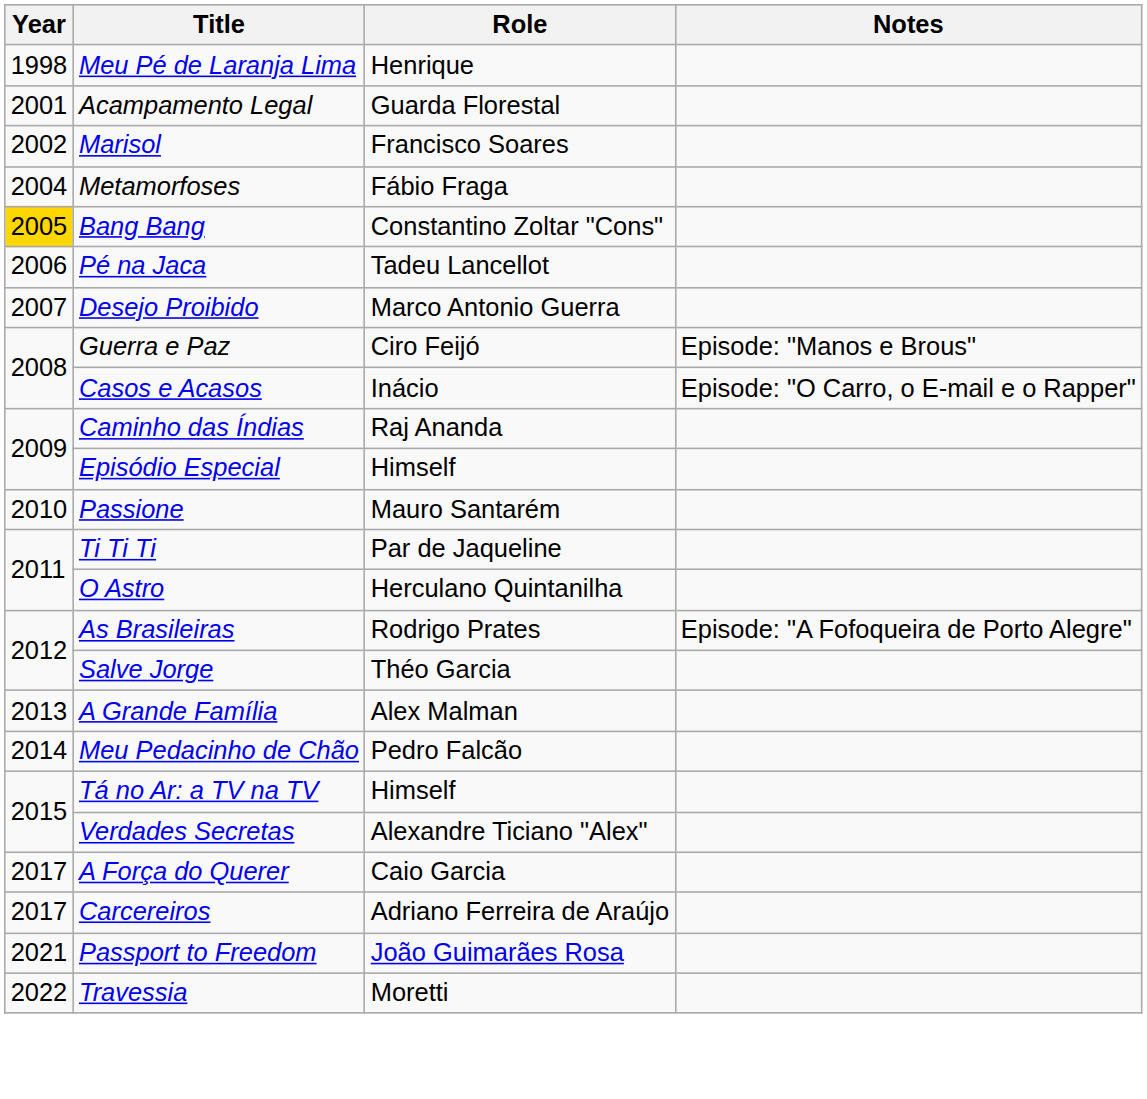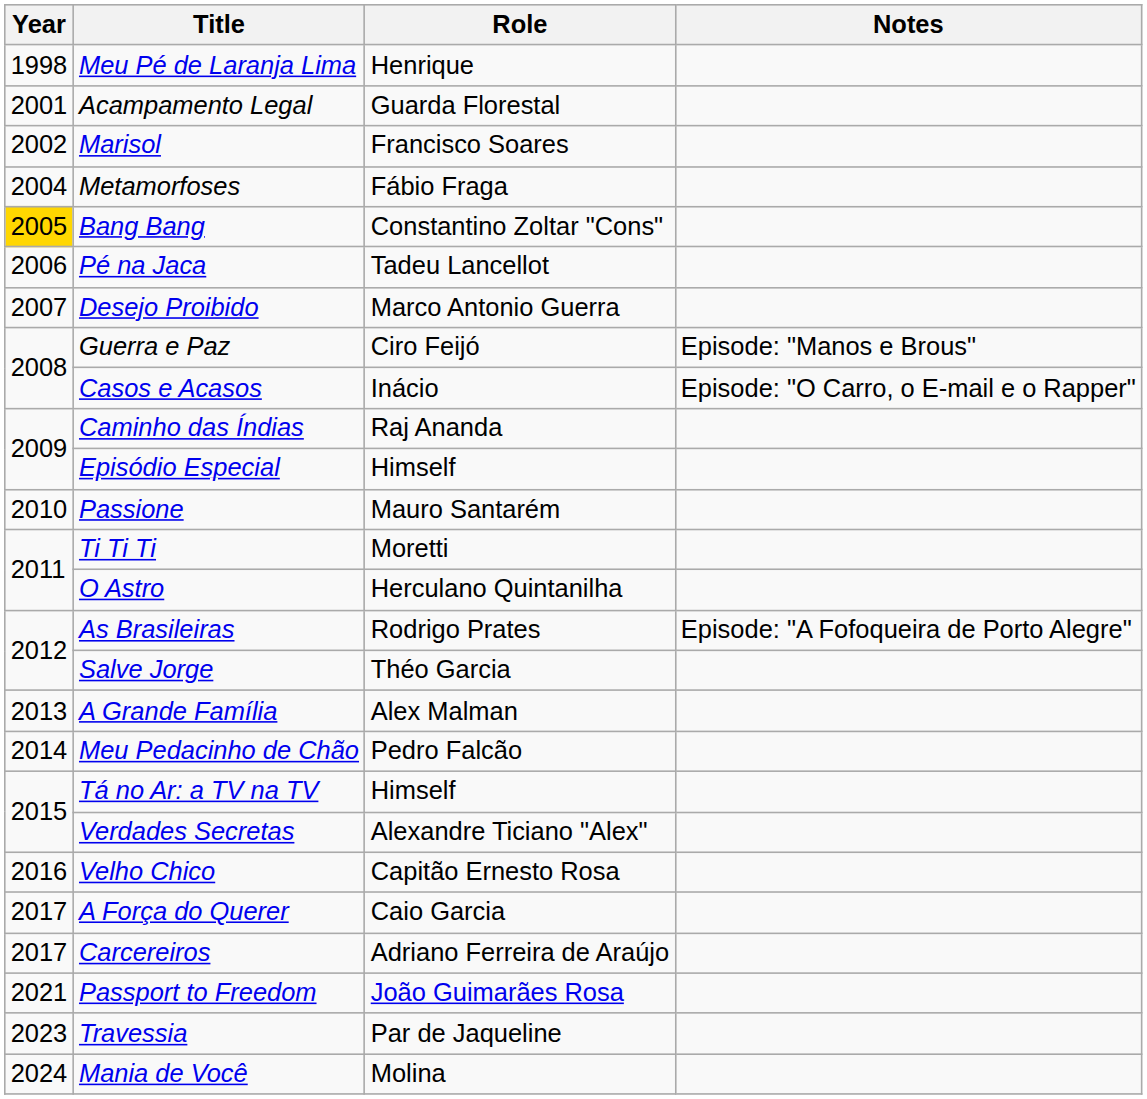Ti Ti Ti | Role: Par de Jaqueline -> Moretti
+ row: 2016 | Velho Chico | Capitão Ernesto Rosa
Travessia | Year: 2022 -> 2023
Travessia | Role: Moretti -> Par de Jaqueline
+ row: 2024 | Mania de Você | Molina
